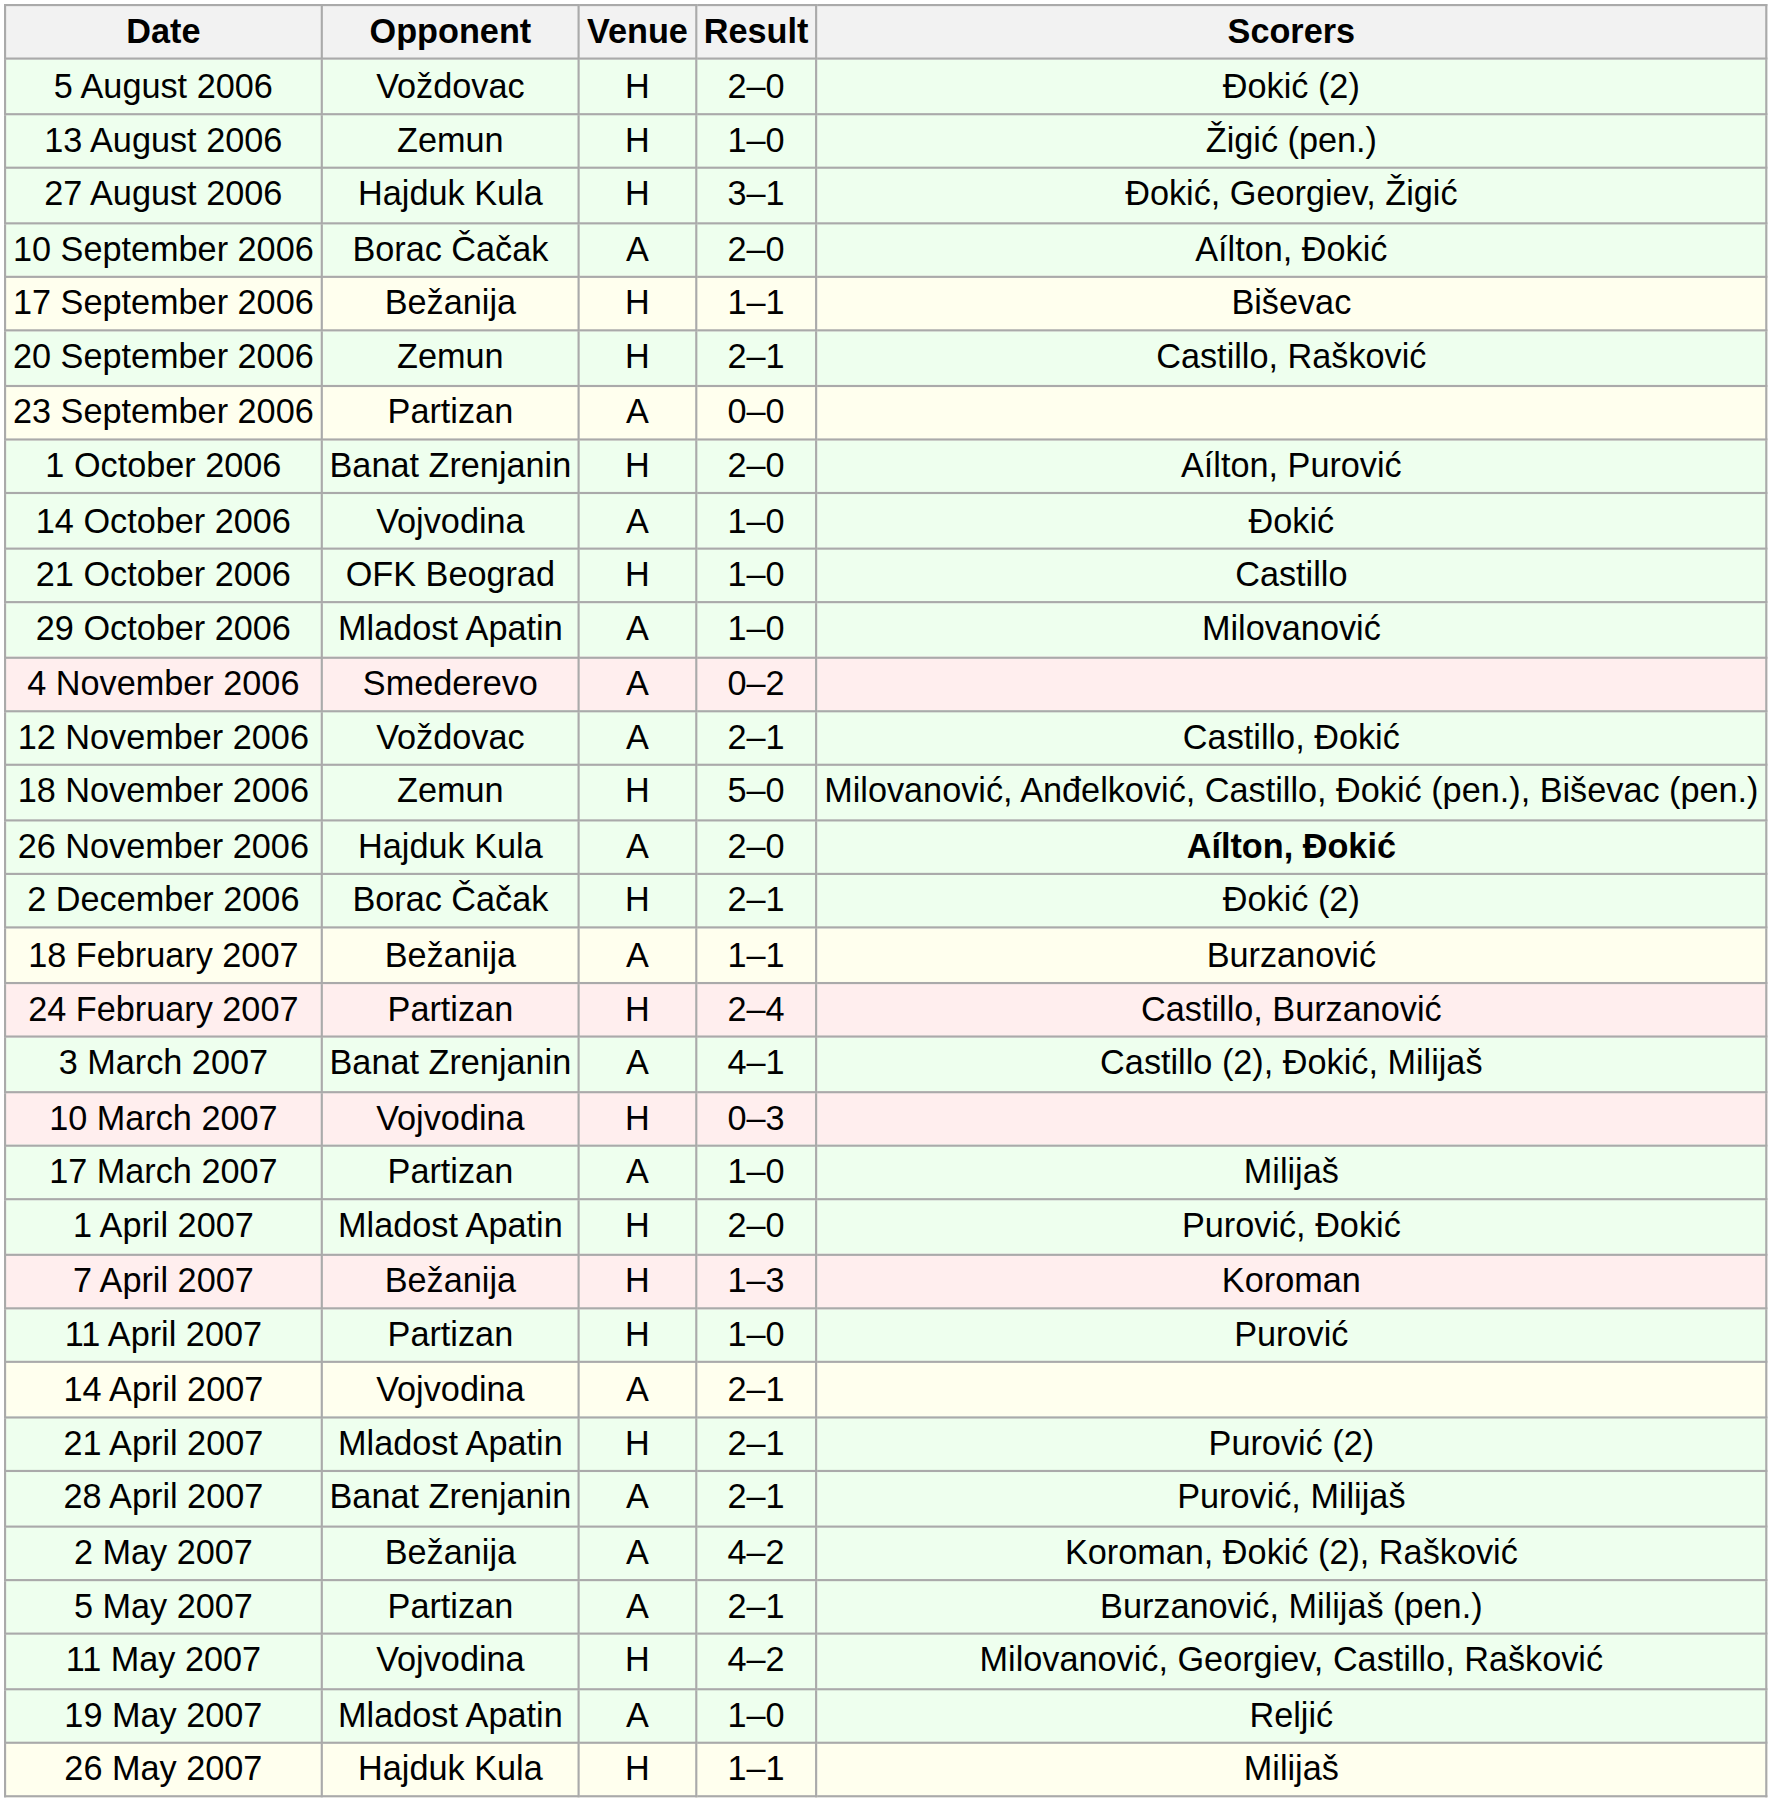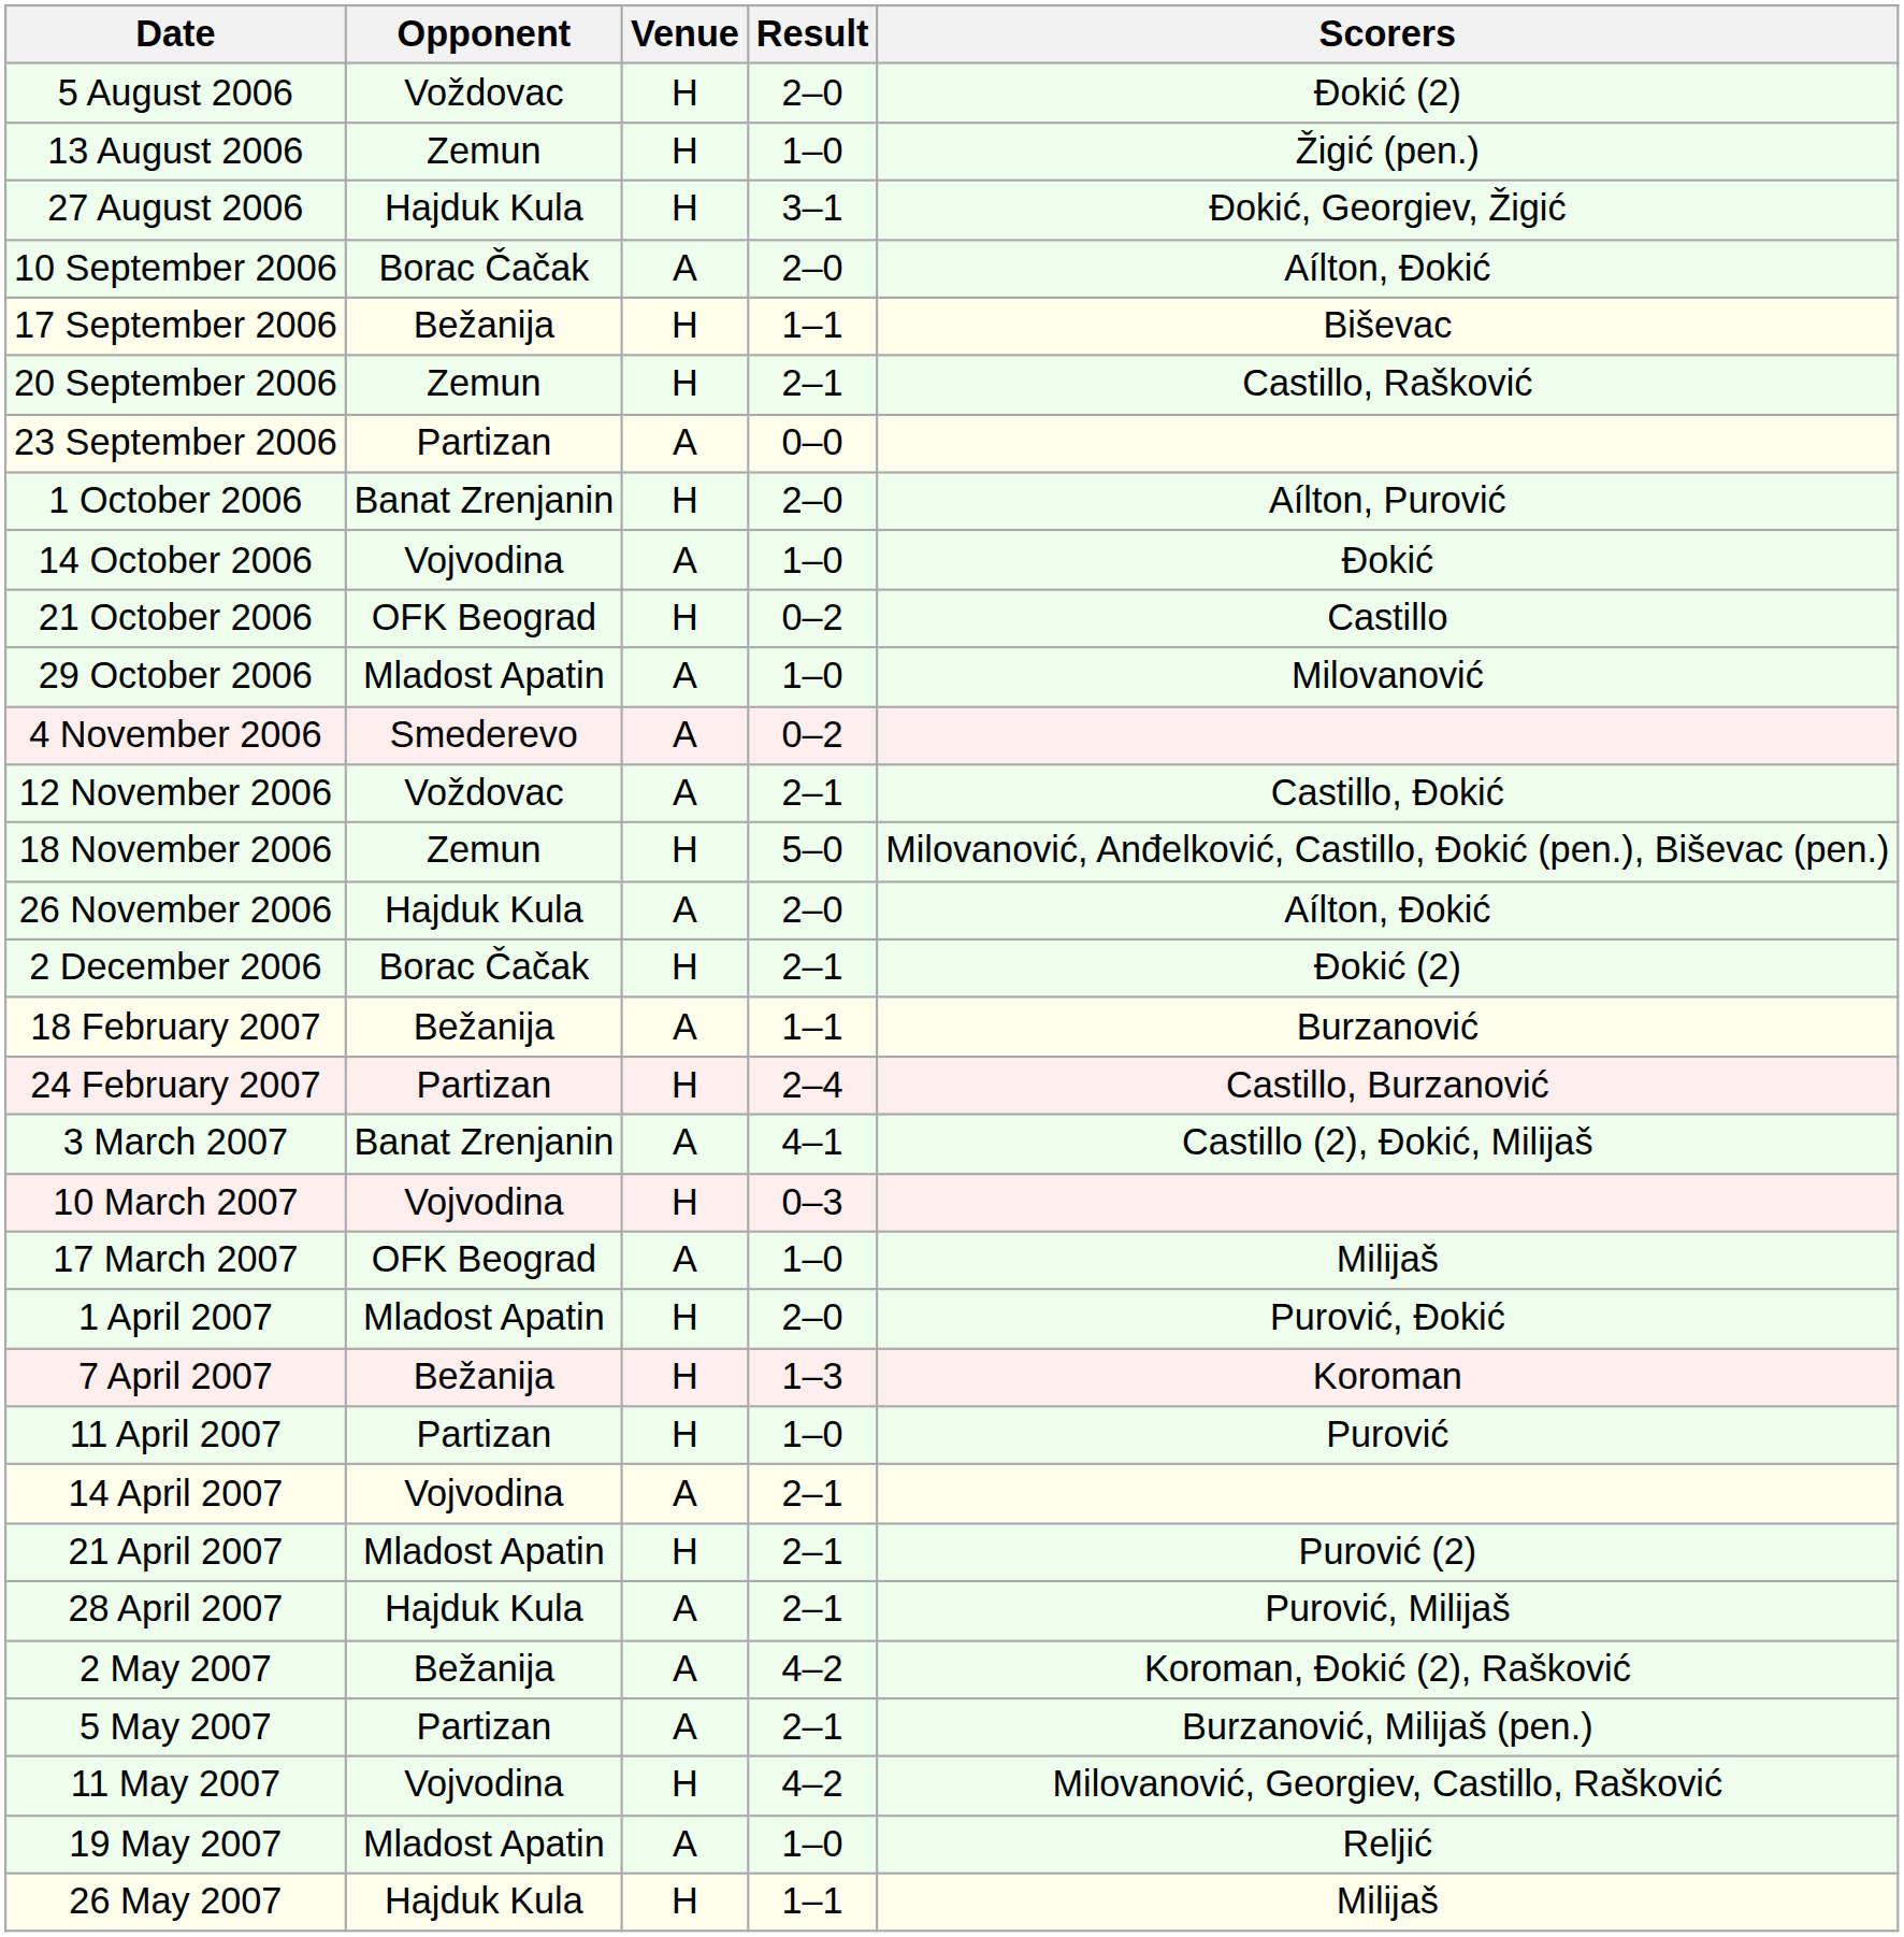21 October 2006 | Result: 1–0 -> 0–2
26 November 2006 | Scorers: bold -> normal
17 March 2007 | Opponent: Partizan -> OFK Beograd
28 April 2007 | Opponent: Banat Zrenjanin -> Hajduk Kula
